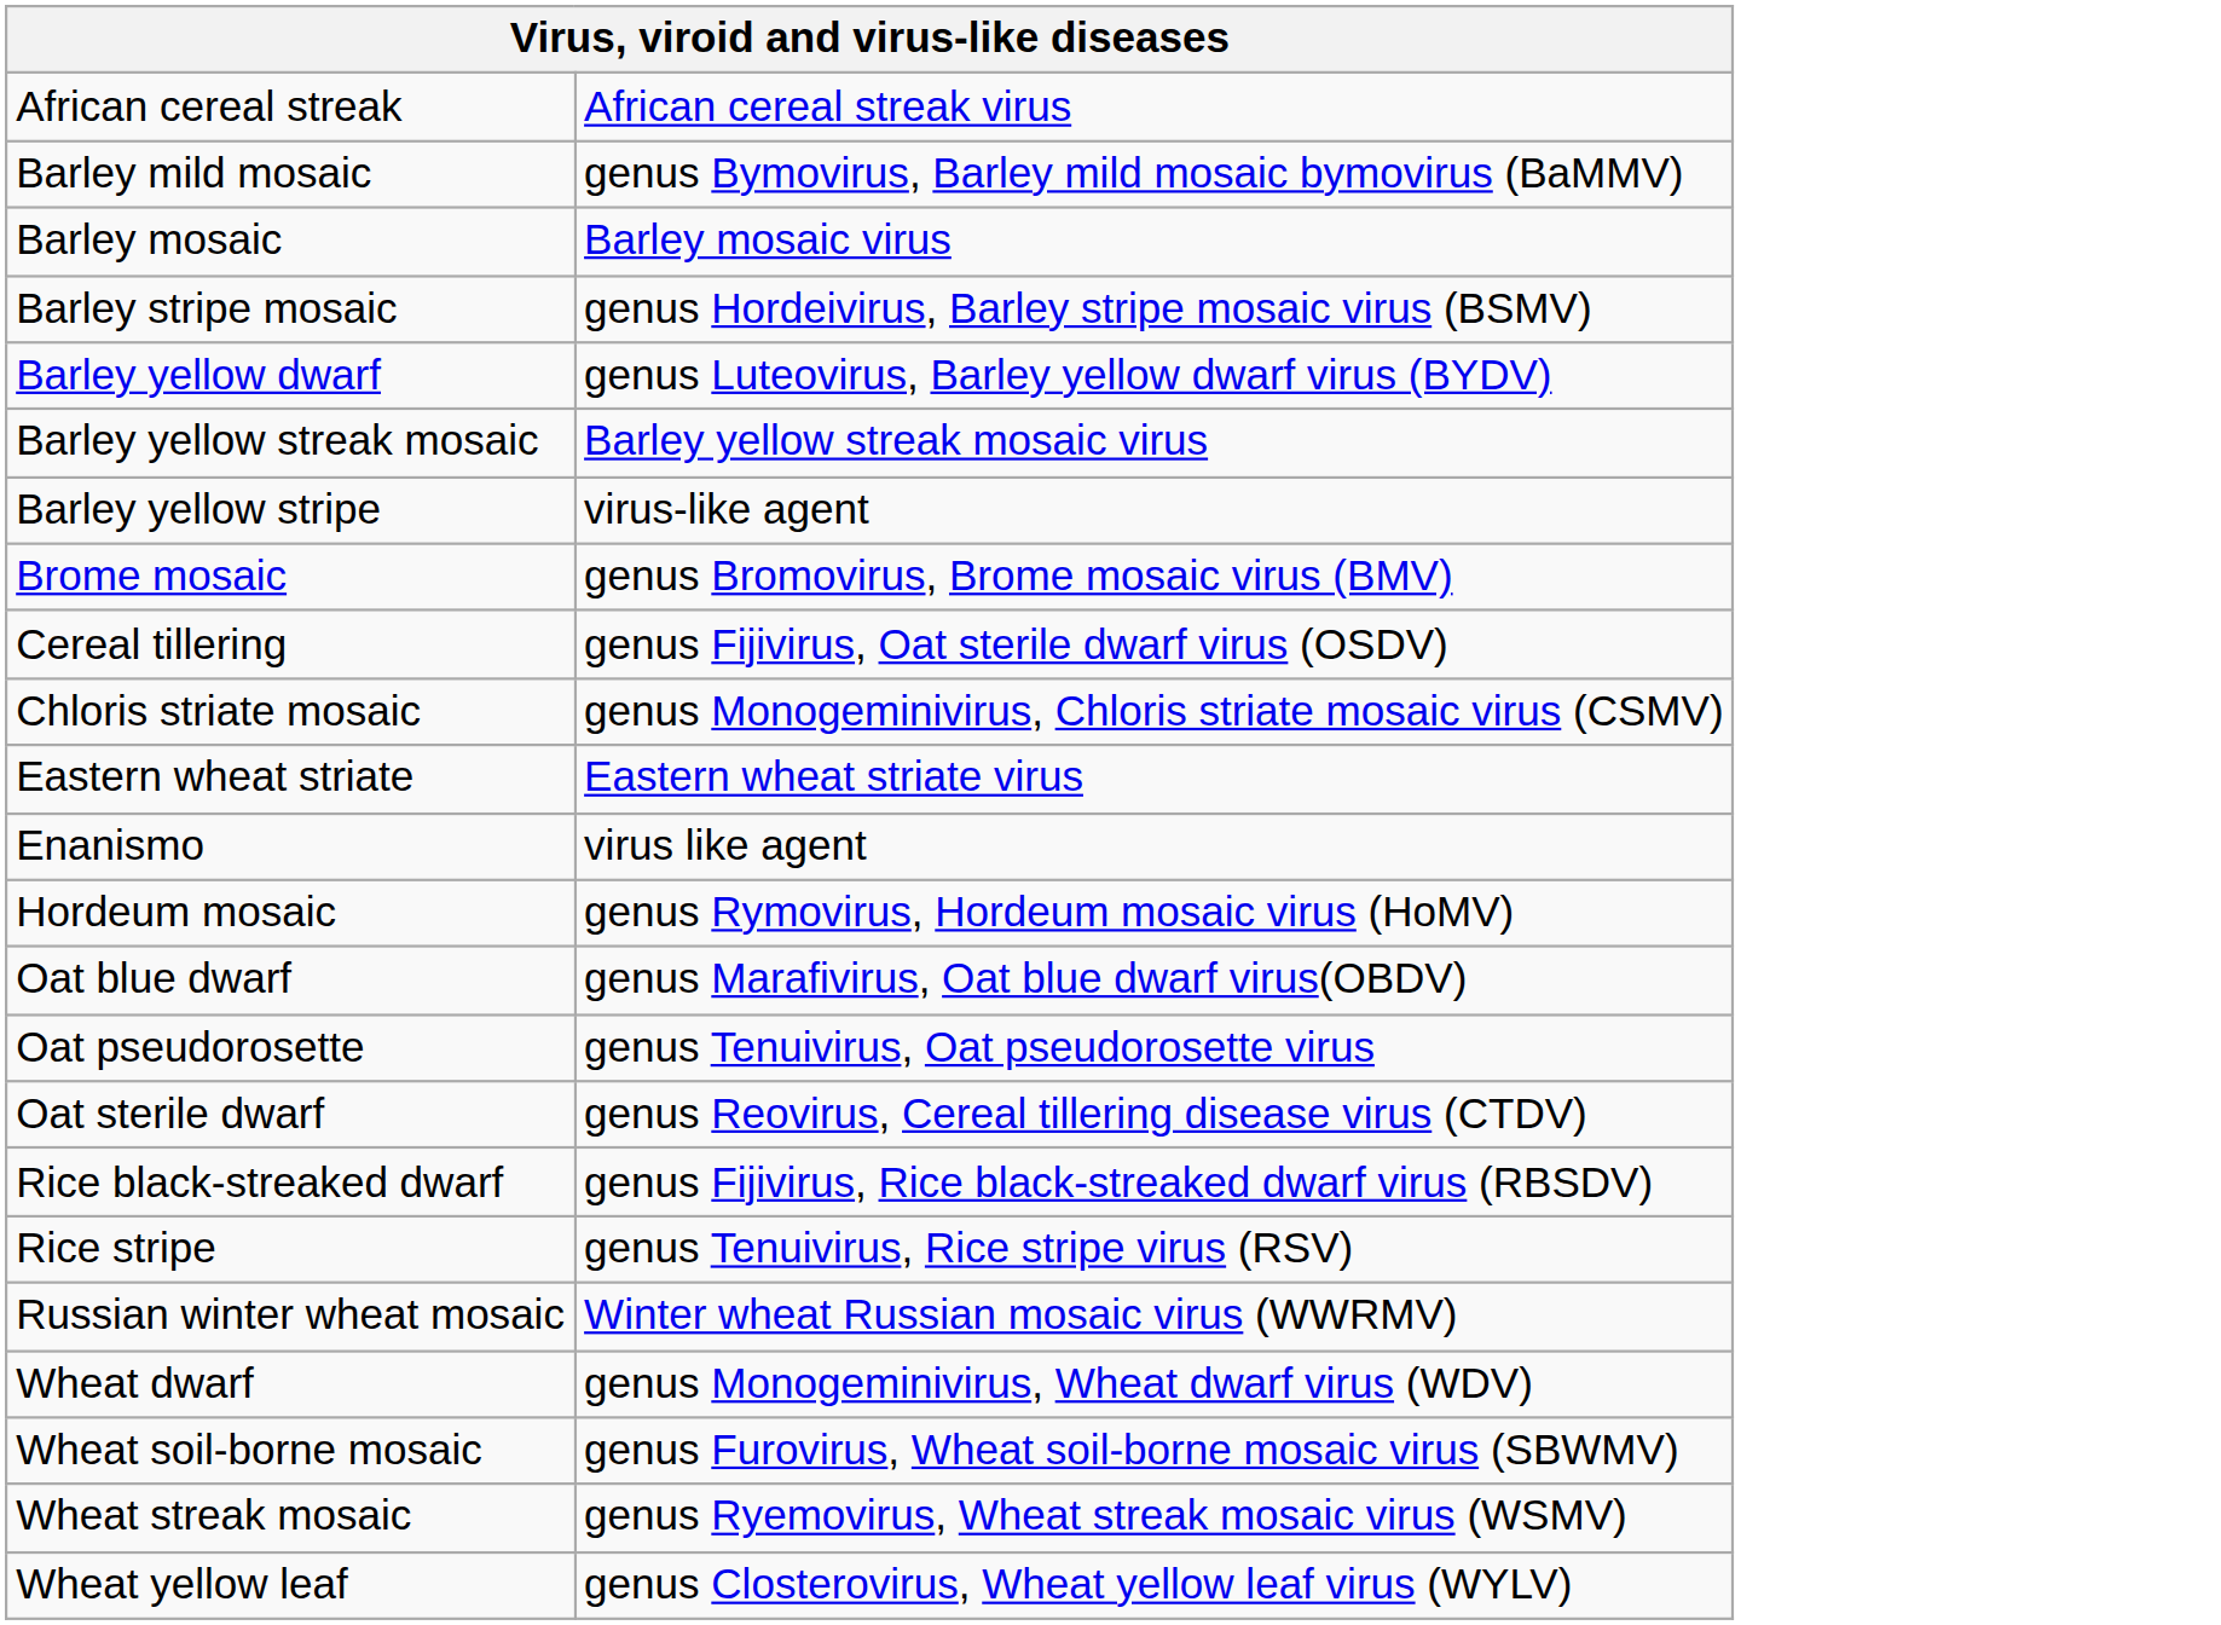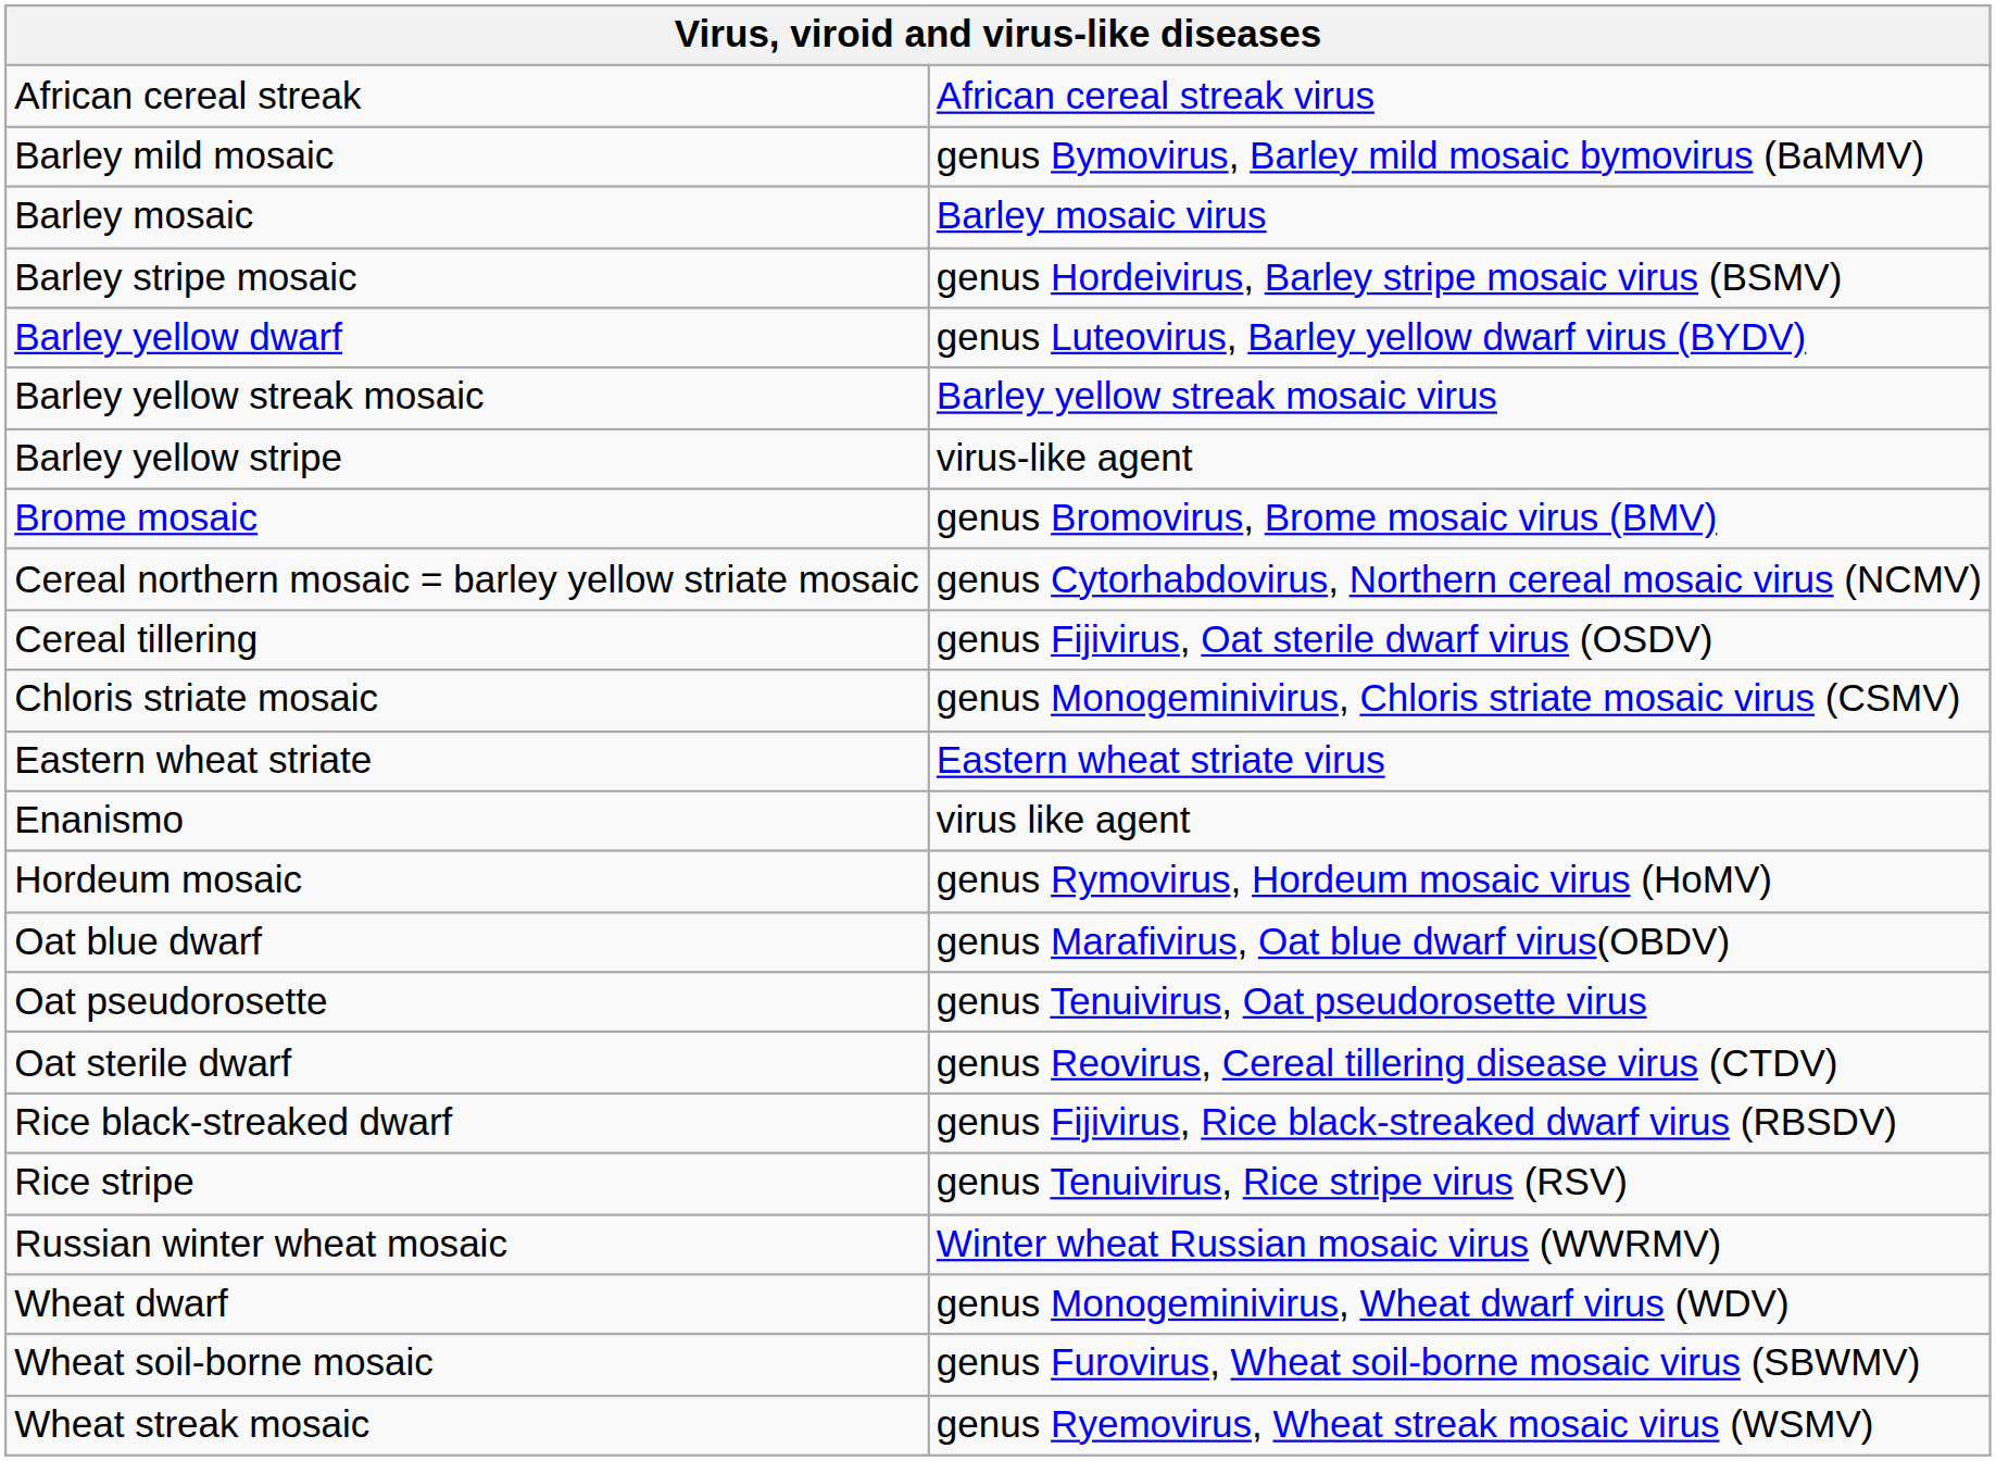+ row: Cereal northern mosaic = barley yellow striate mosaic | genus Cytorhabdovirus, Northern cereal mosaic virus (NCMV)
- row: Wheat yellow leaf | genus Closterovirus, Wheat yellow leaf virus (WYLV)
